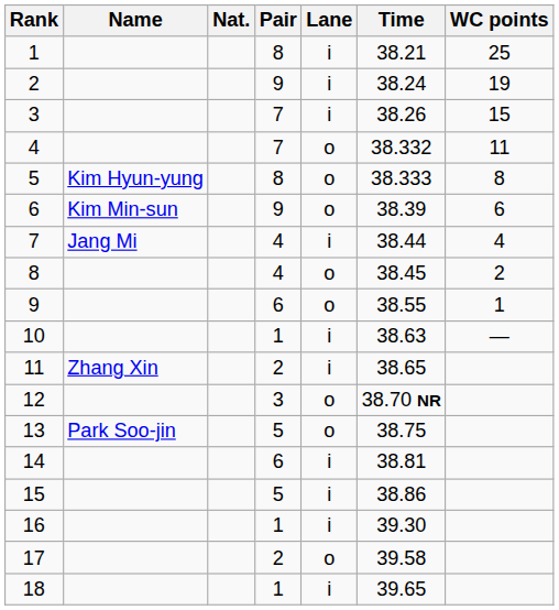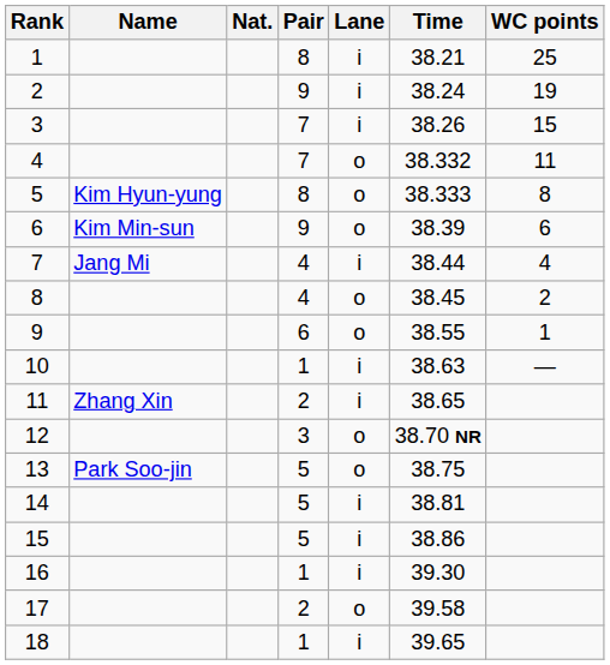14 | Pair: 6 -> 5
